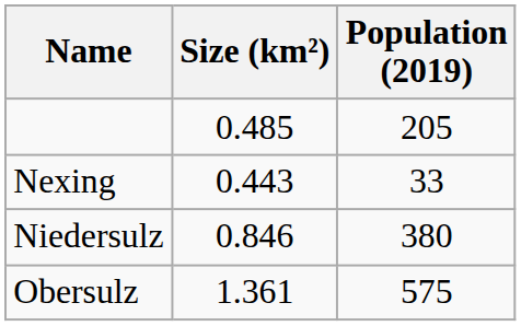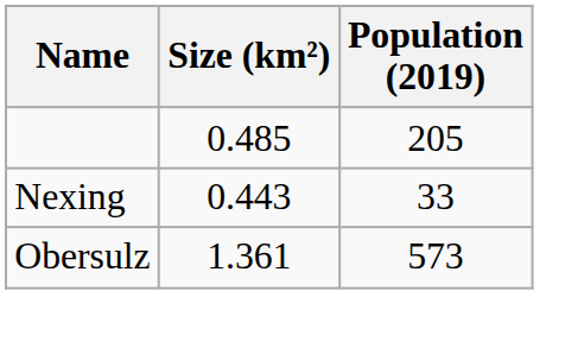- row: Niedersulz | 0.846 | 380
Obersulz | Population (2019): 575 -> 573
